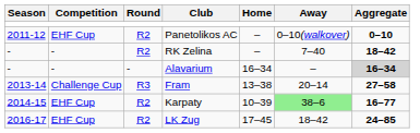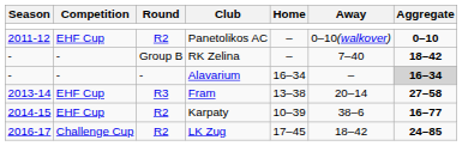RK Zelina | Round: R2 -> Group B
Fram | Competition: Challenge Cup -> EHF Cup
Karpaty | Away: lightgreen background -> no background
LK Zug | Competition: EHF Cup -> Challenge Cup
